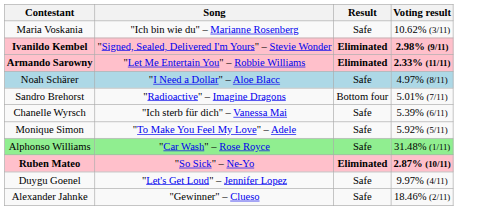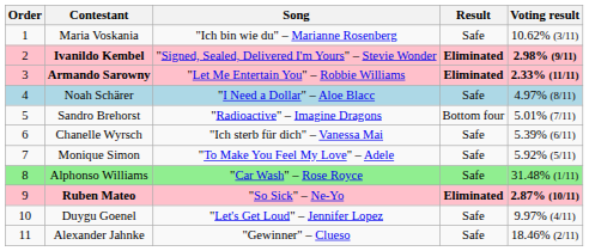+ column: Order | 1 | 2 | 3 | 4 | 5 | 6 | 7 | 8 | 9 | 10 | 11
